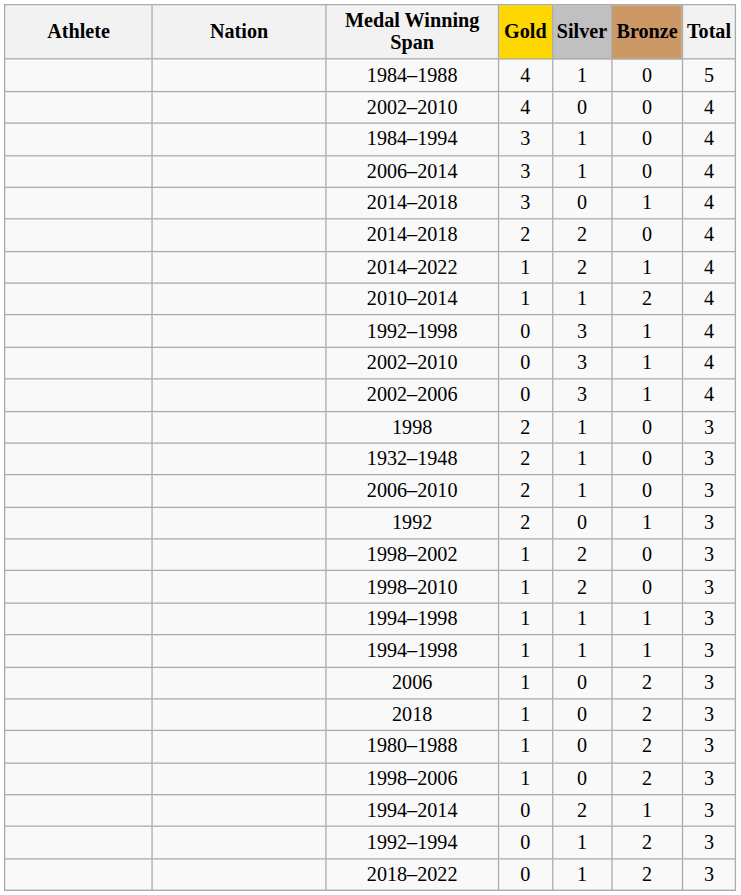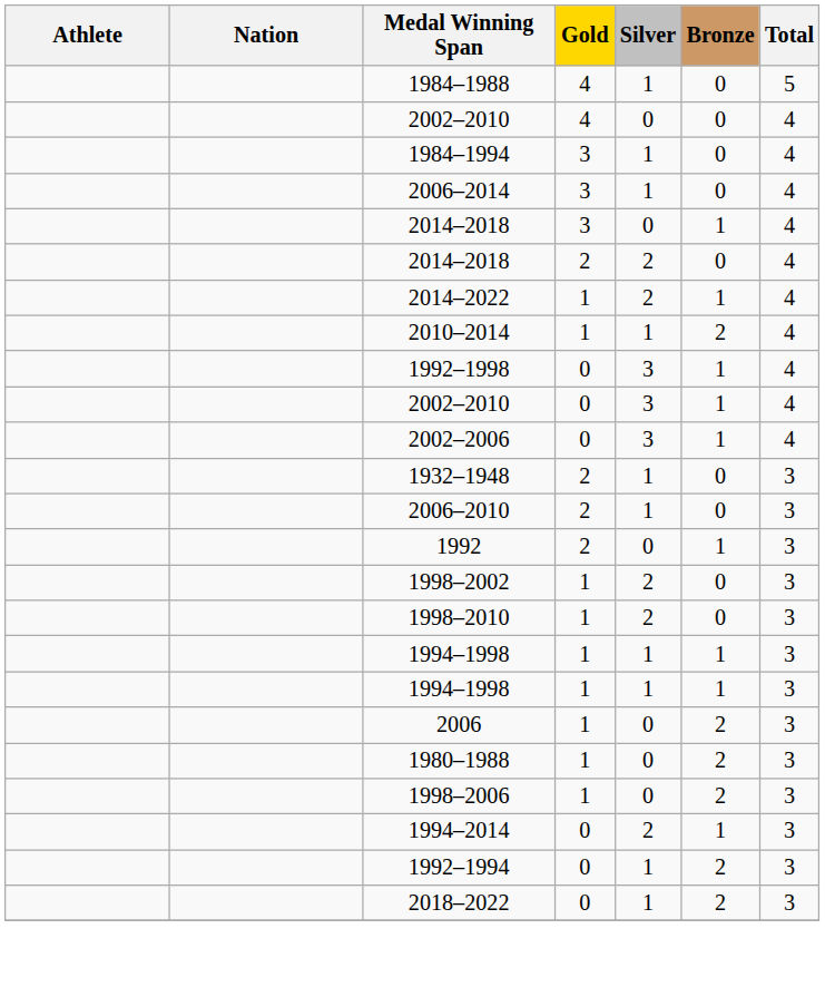- row: 1998 | 2 | 1 | 0 | 3
- row: 2018 | 1 | 0 | 2 | 3
